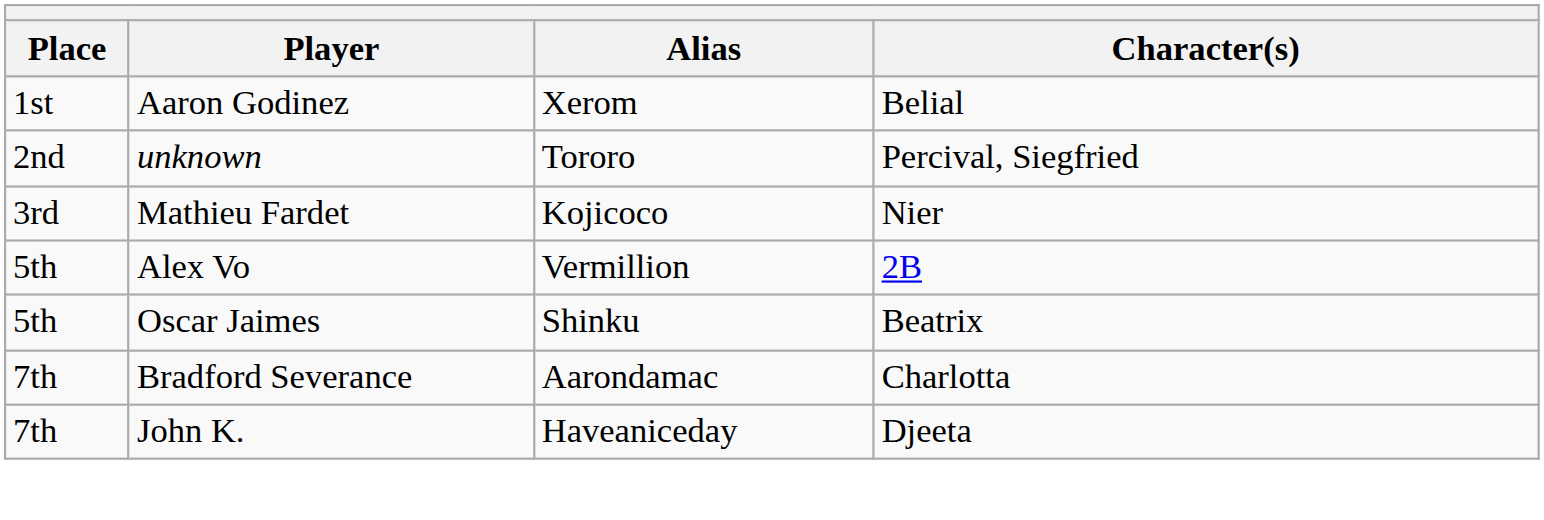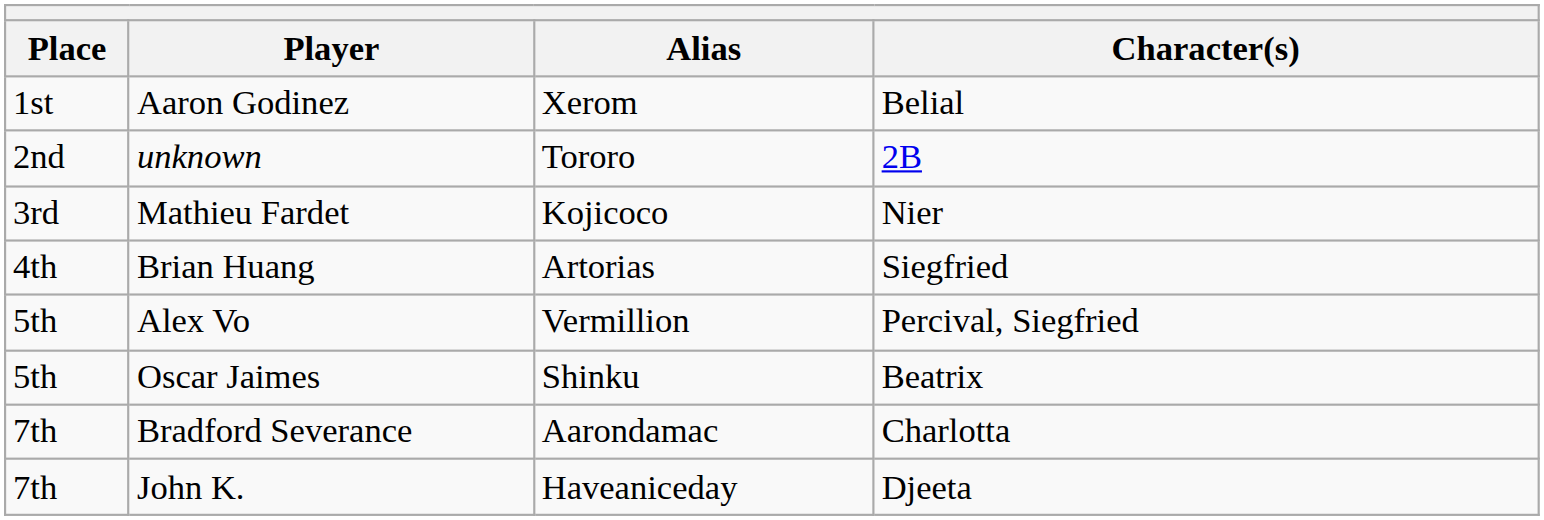unknown | Character(s): Percival, Siegfried -> 2B
+ row: 4th | Brian Huang | Artorias | Siegfried
Alex Vo | Character(s): 2B -> Percival, Siegfried
